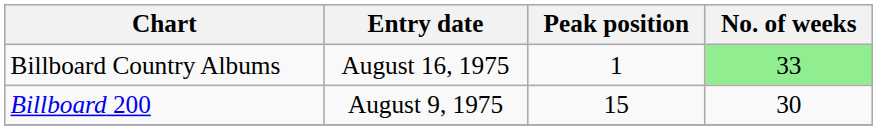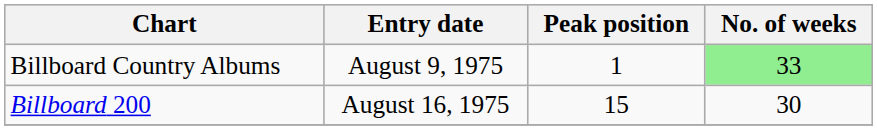Billboard Country Albums | Entry date: August 16, 1975 -> August 9, 1975
Billboard 200 | Entry date: August 9, 1975 -> August 16, 1975
